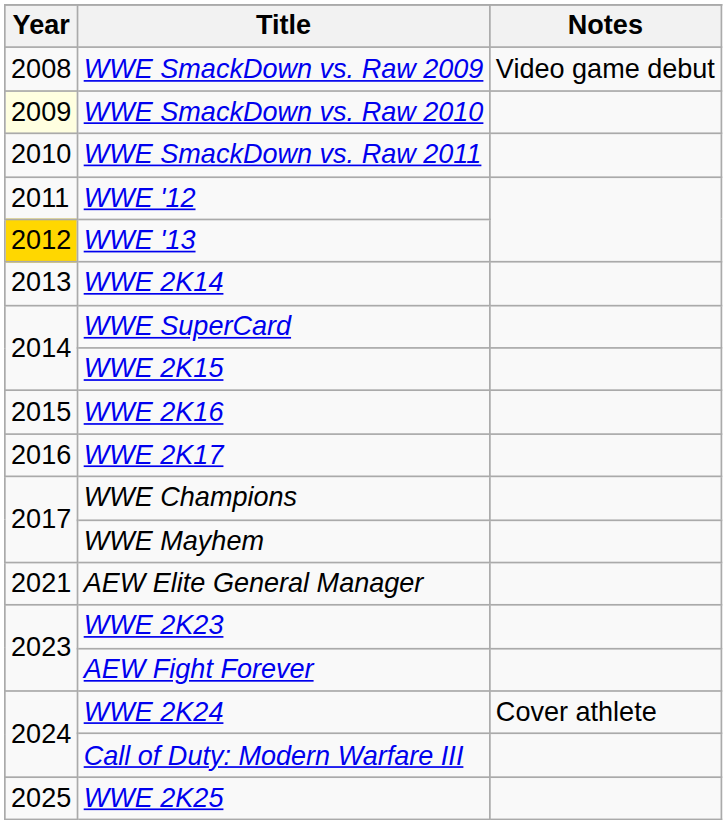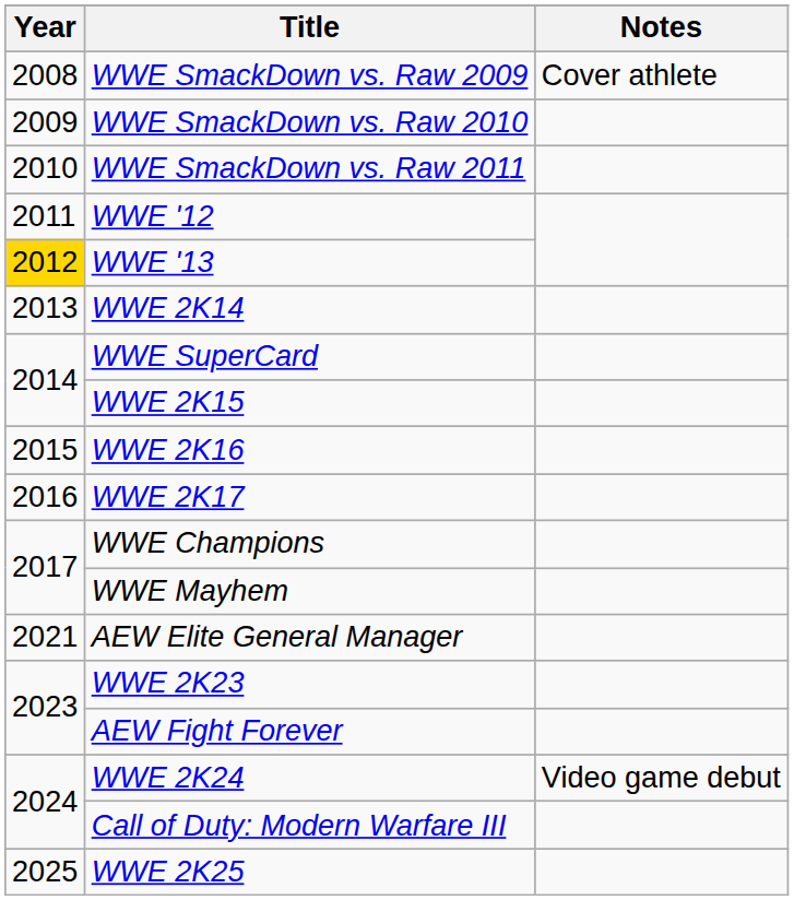WWE SmackDown vs. Raw 2009 | Notes: Video game debut -> Cover athlete
WWE SmackDown vs. Raw 2010 | Year: lightyellow background -> no background
WWE 2K24 | Notes: Cover athlete -> Video game debut
